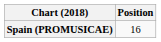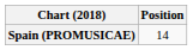Spain (PROMUSICAE) | Position: 16 -> 14
